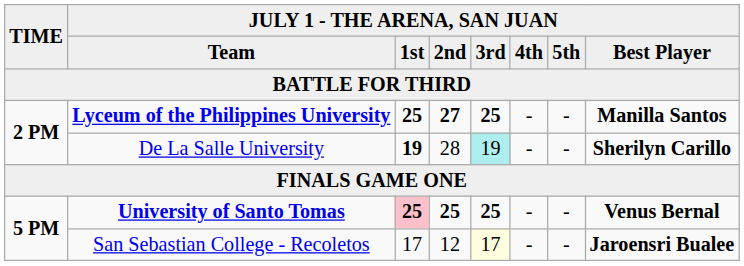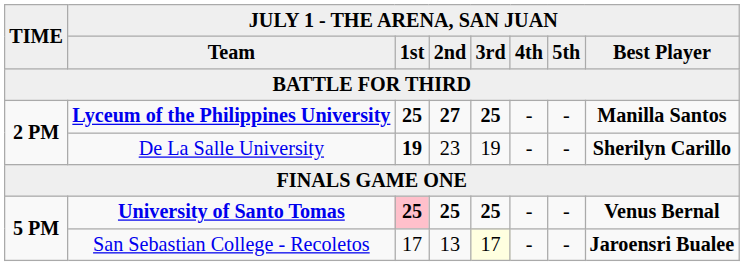De La Salle University | column 4: 28 -> 23
De La Salle University | column 5: paleturquoise background -> no background
San Sebastian College - Recoletos | column 4: 12 -> 13
